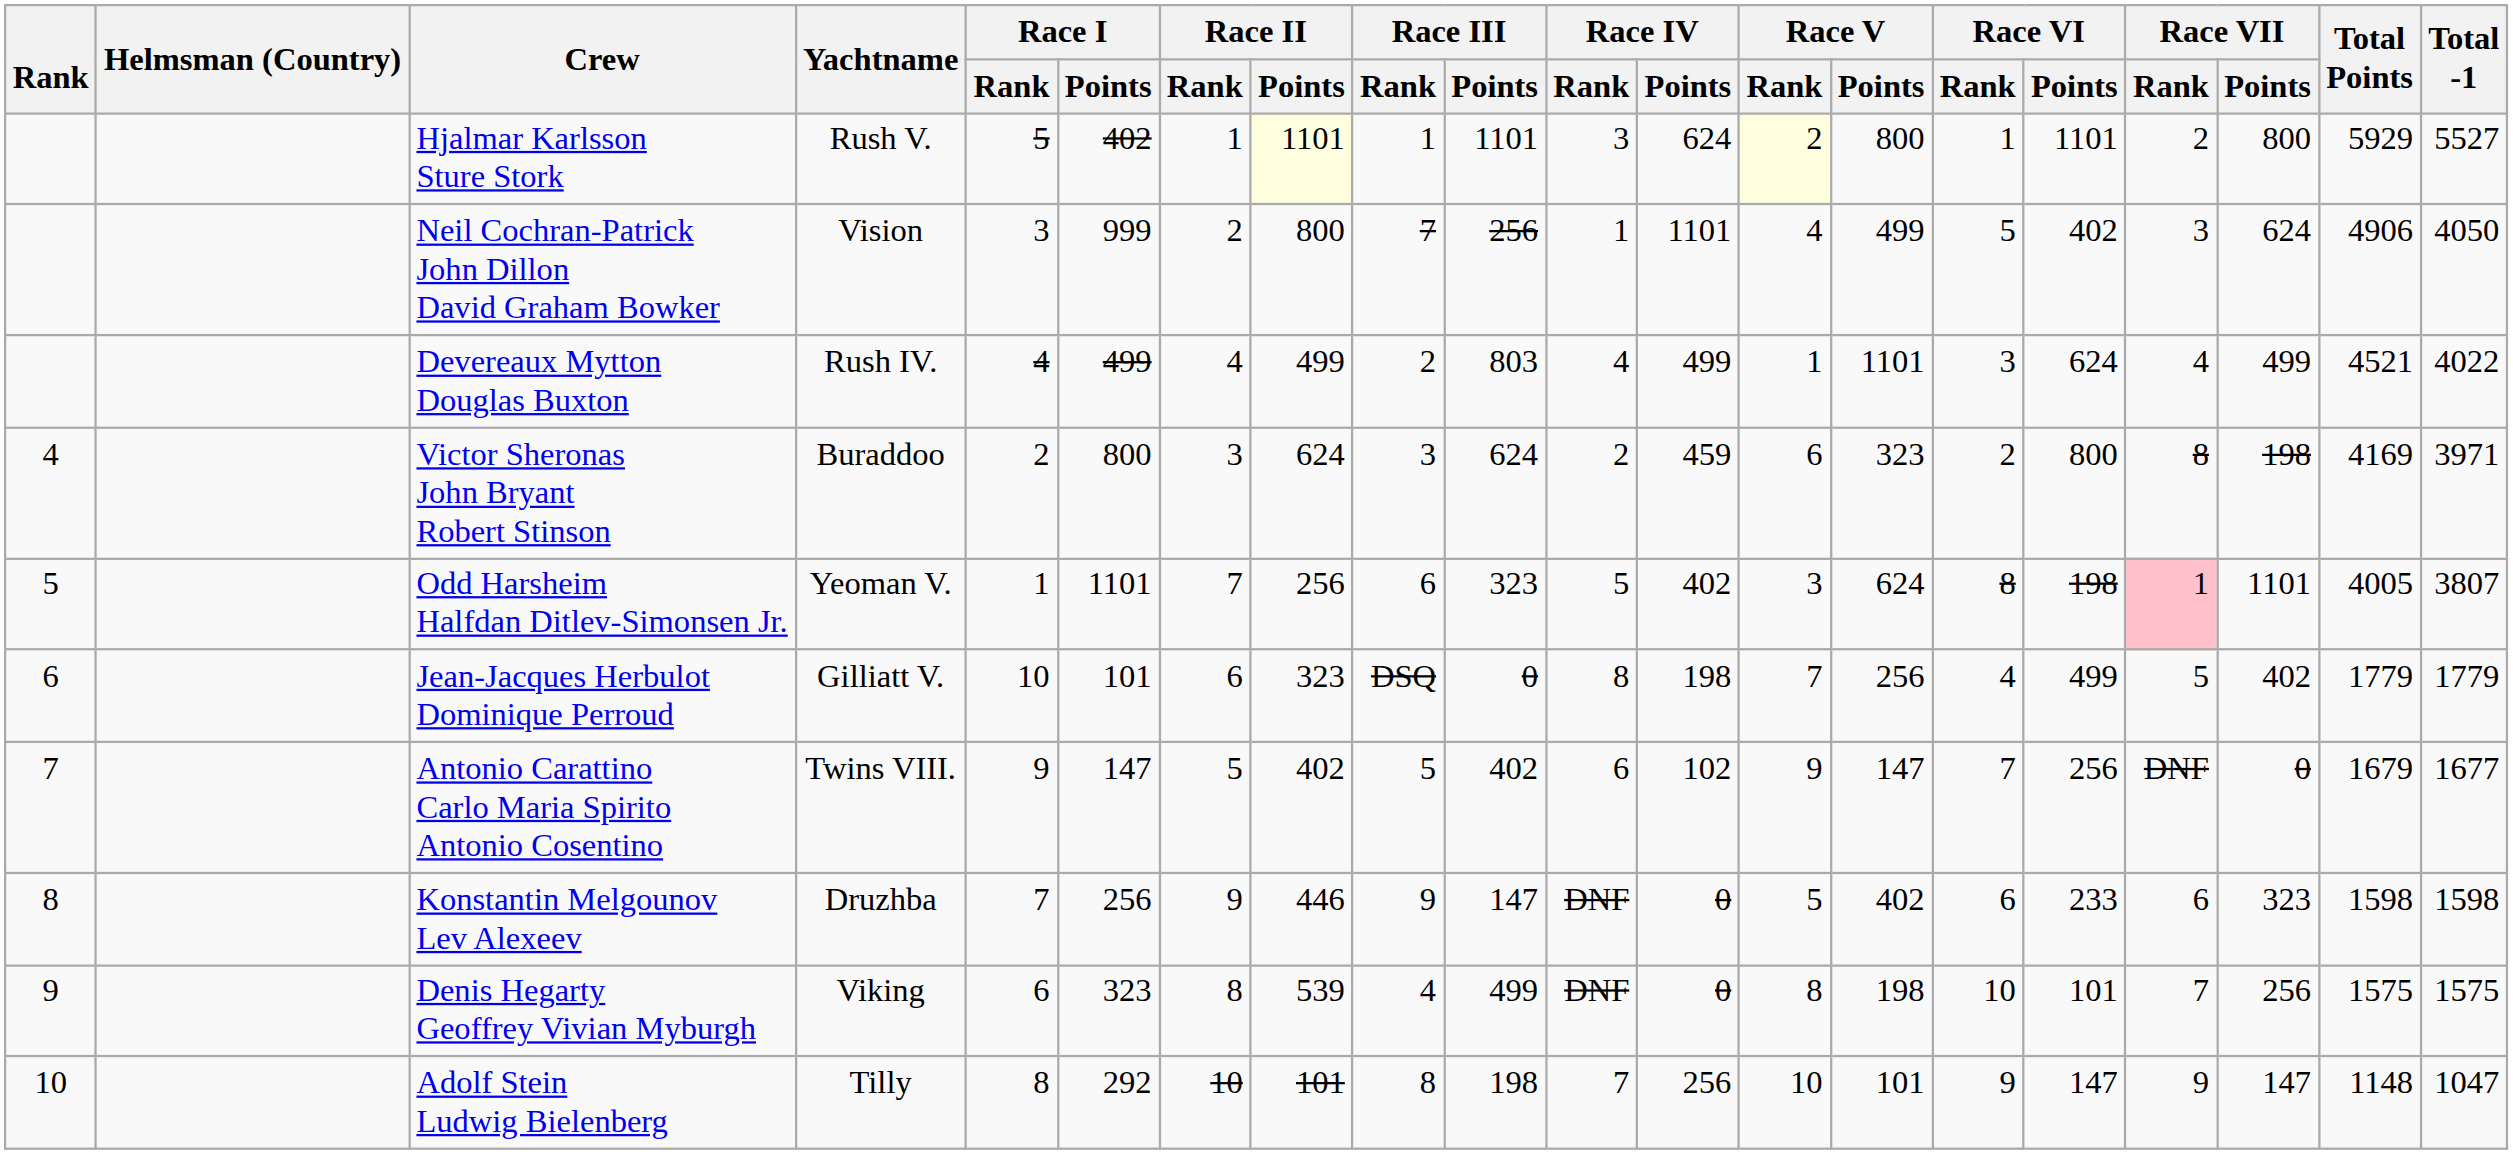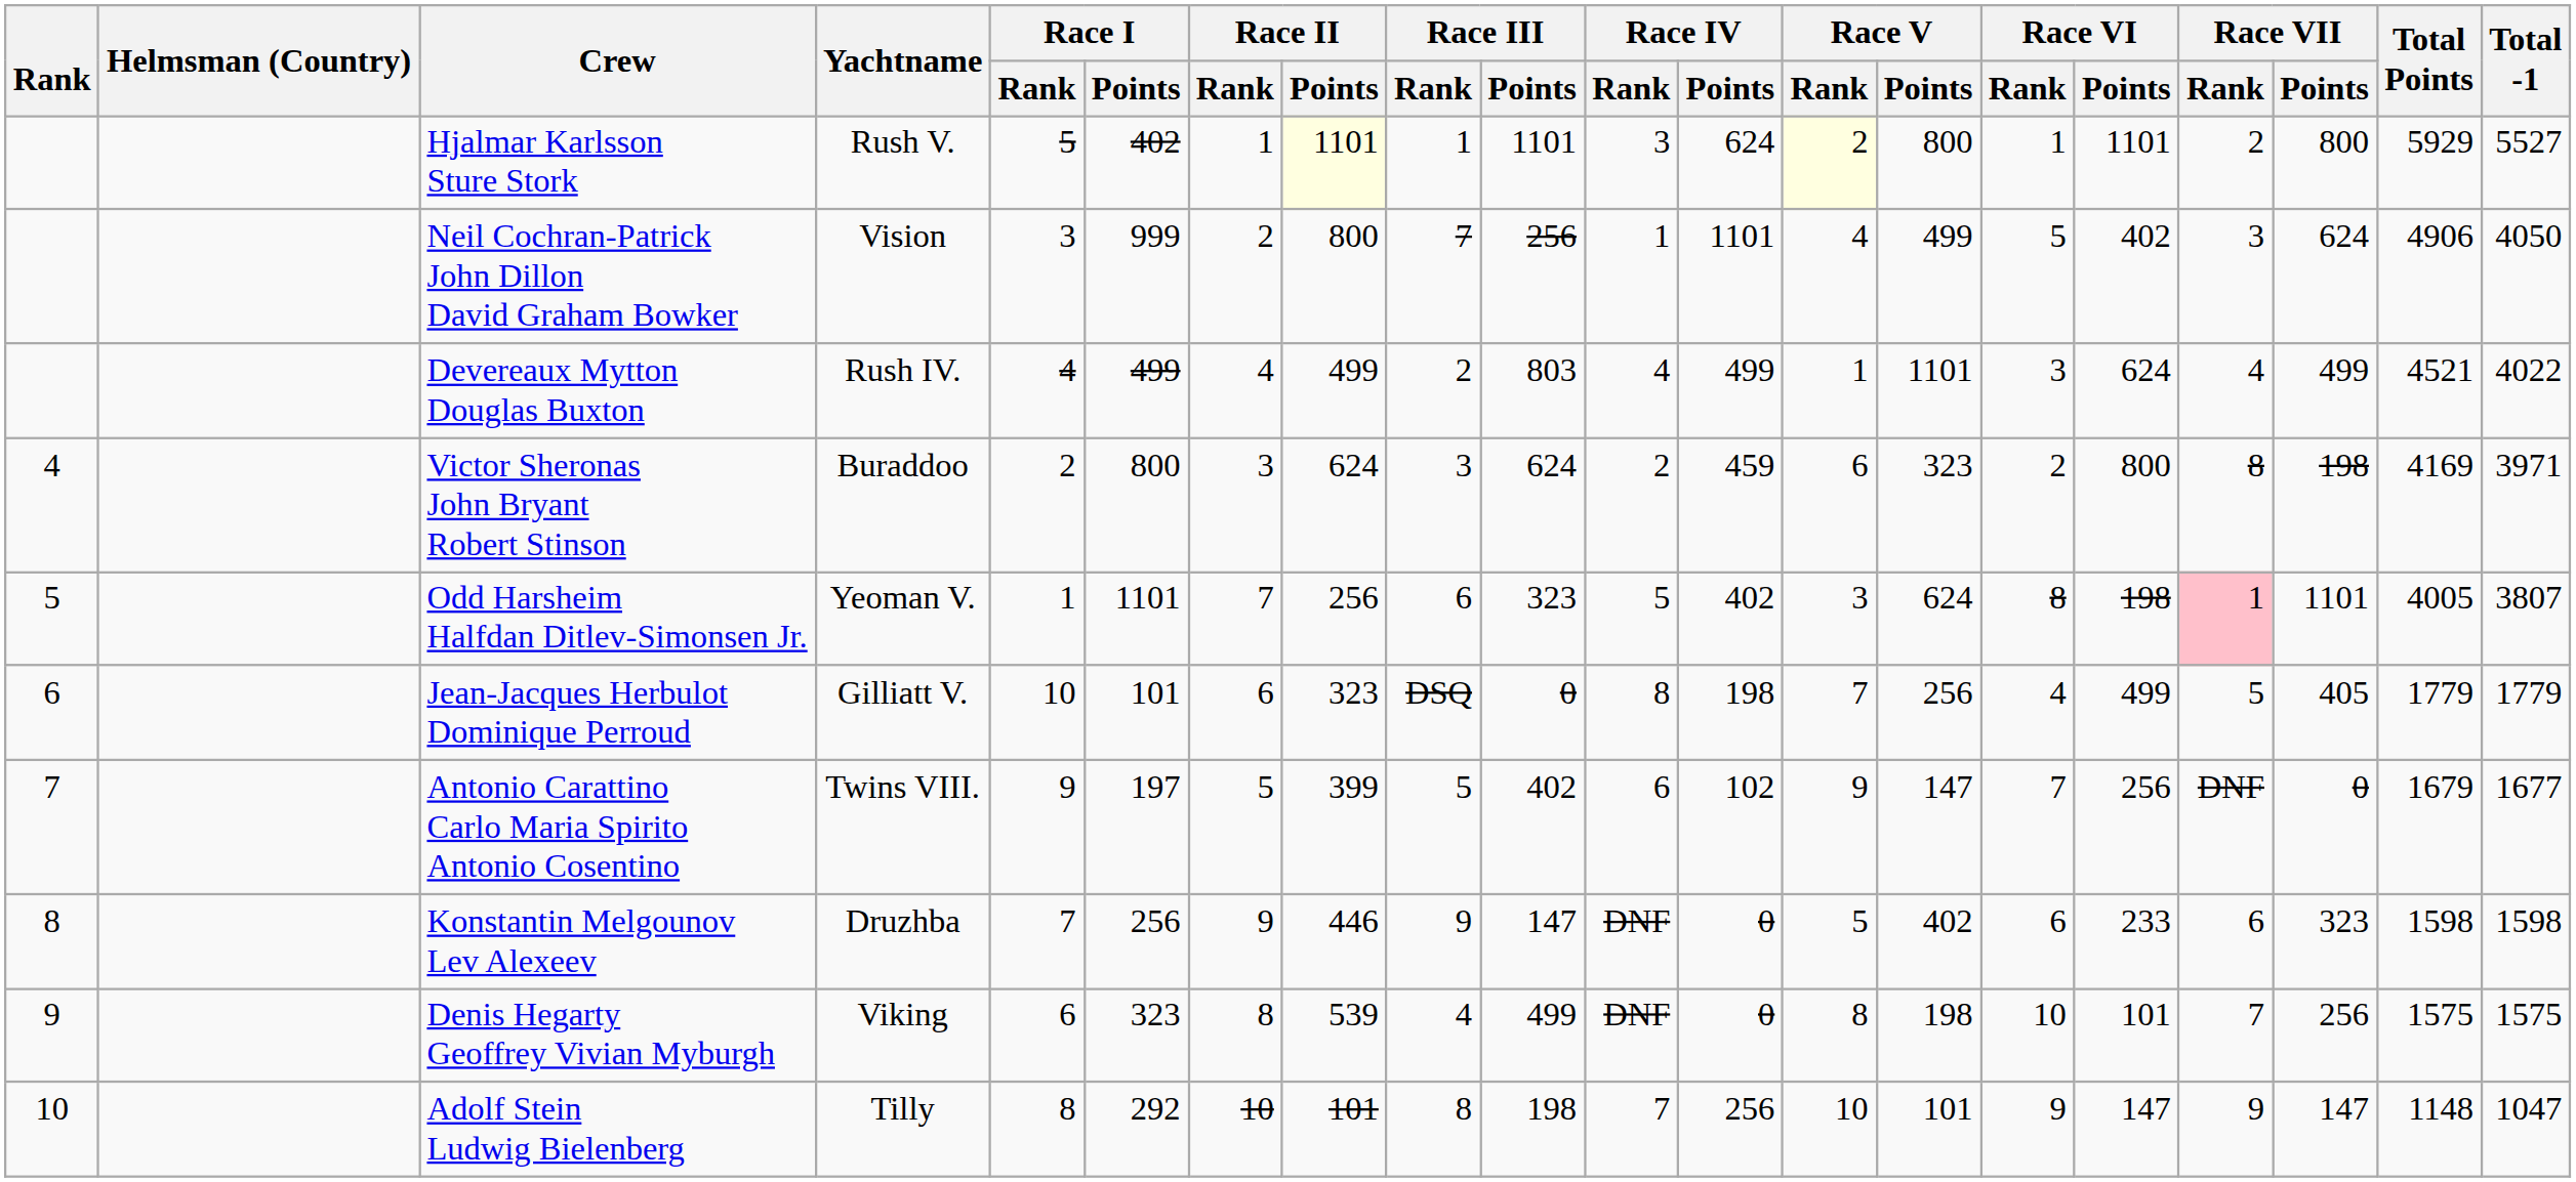Jean-Jacques Herbulot Dominique Perroud | Race VII / Points: 402 -> 405
Antonio Carattino Carlo Maria Spirito Antonio Cosentino | Race I / Points: 147 -> 197
Antonio Carattino Carlo Maria Spirito Antonio Cosentino | Race II / Points: 402 -> 399
